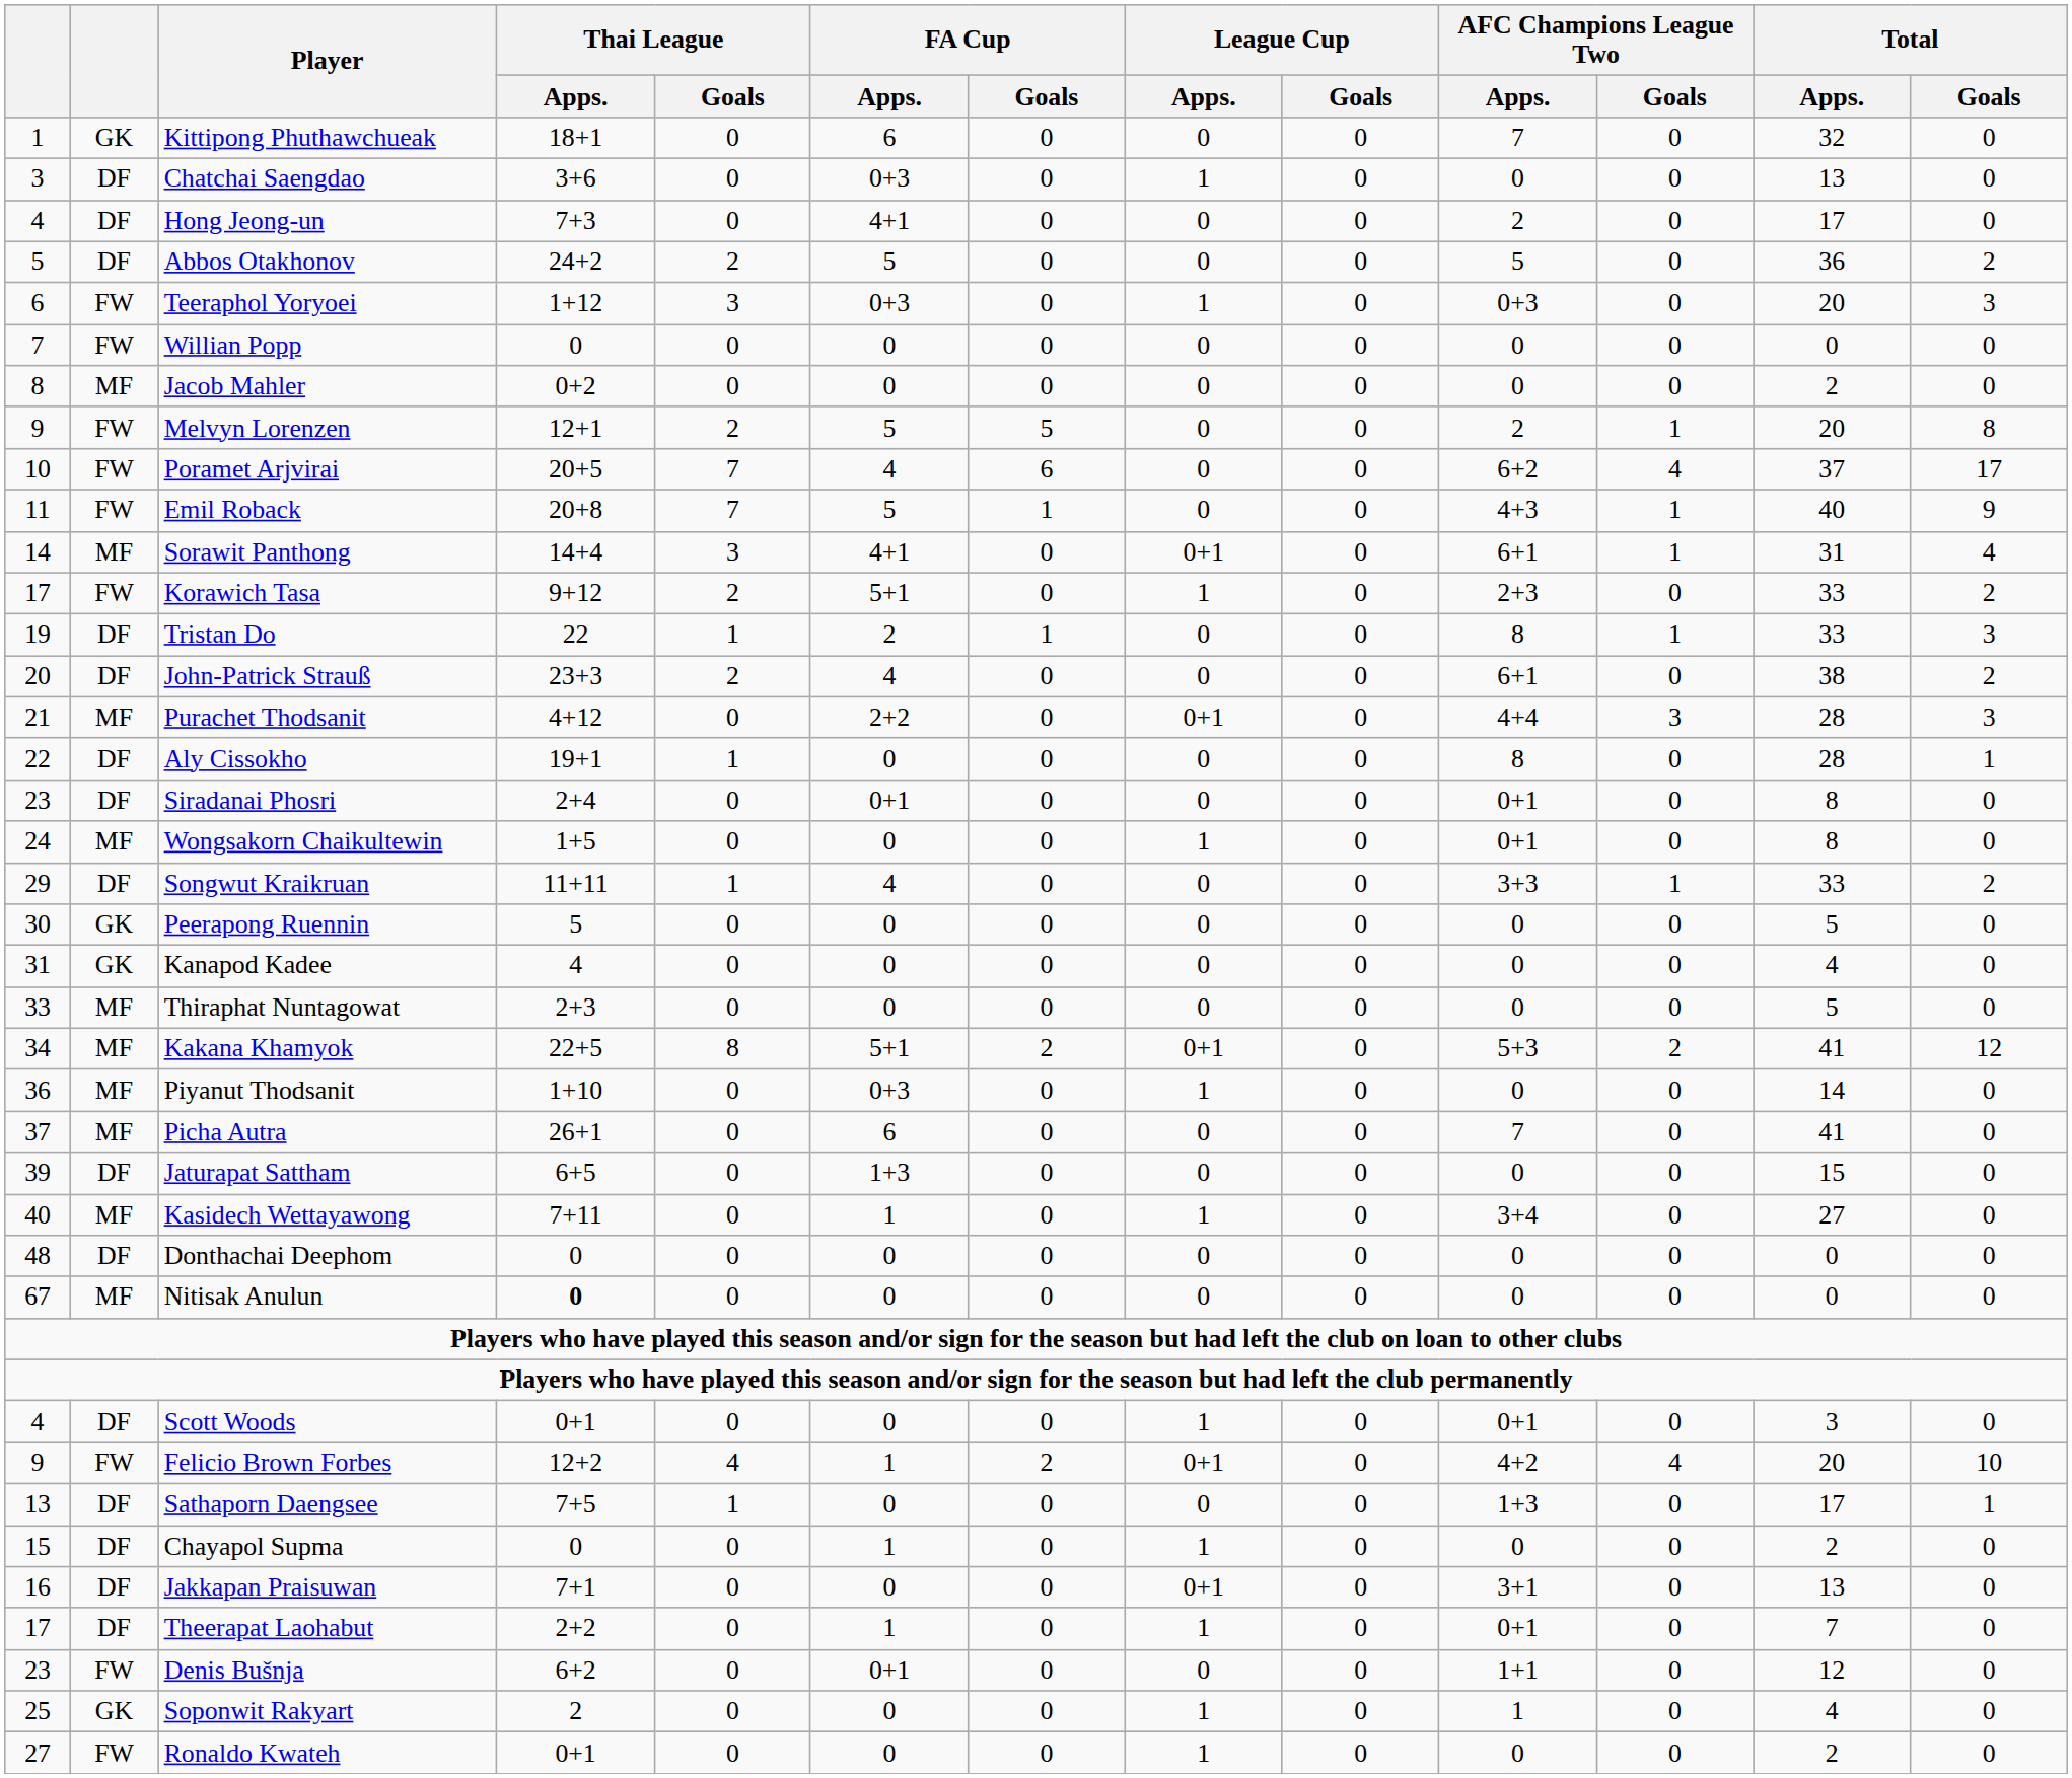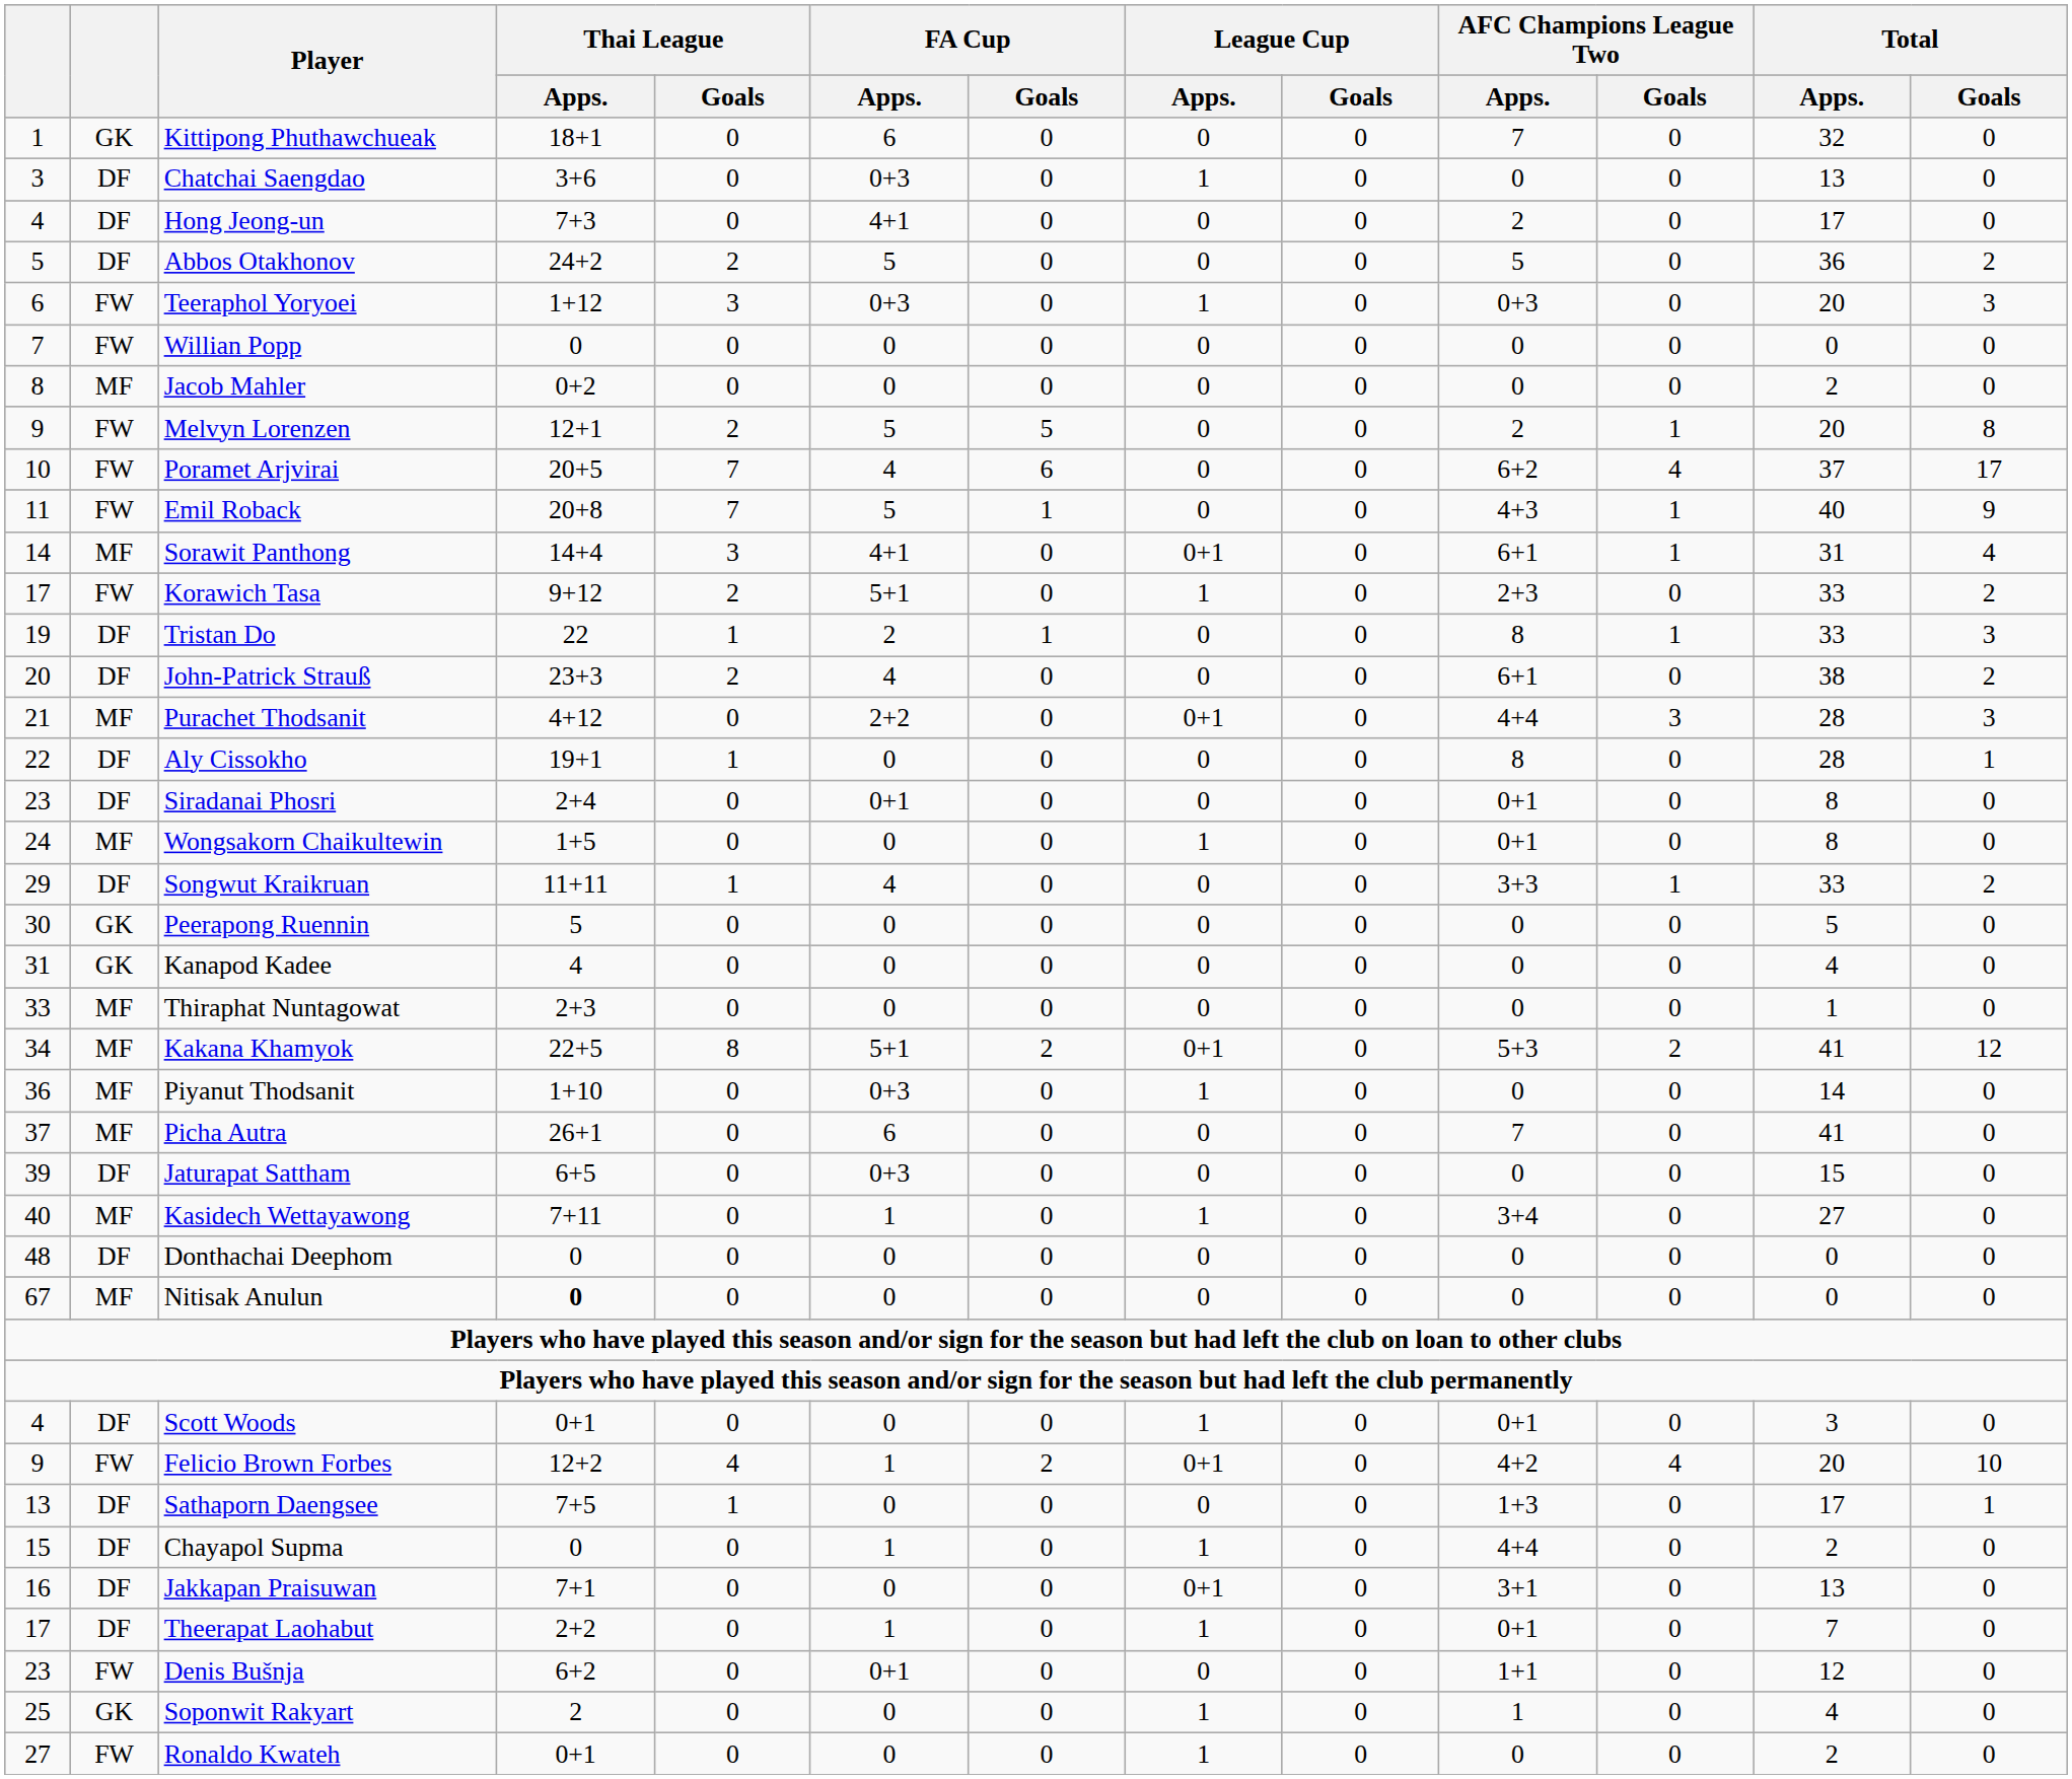Thiraphat Nuntagowat | Total / Apps.: 5 -> 1
Jaturapat Sattham | FA Cup / Apps.: 1+3 -> 0+3
Chayapol Supma | AFC Champions League Two / Apps.: 0 -> 4+4
